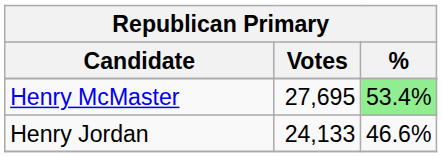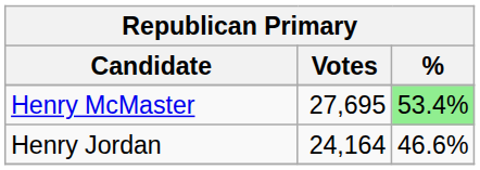Henry Jordan | Votes: 24,133 -> 24,164
